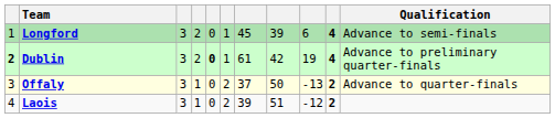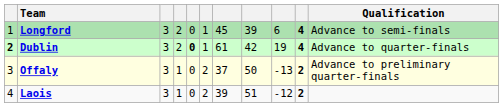Dublin | Qualification: Advance to preliminary quarter-finals -> Advance to quarter-finals
Offaly | Qualification: Advance to quarter-finals -> Advance to preliminary quarter-finals
